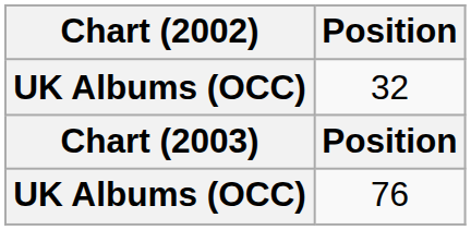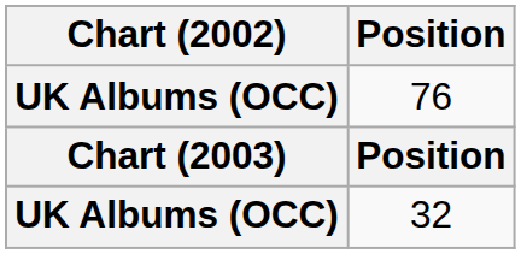rows swapped: 32 <-> 76
